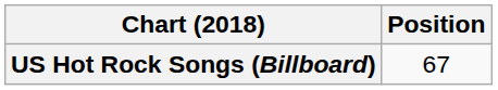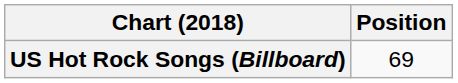US Hot Rock Songs (Billboard) | Position: 67 -> 69
